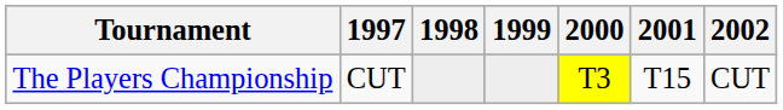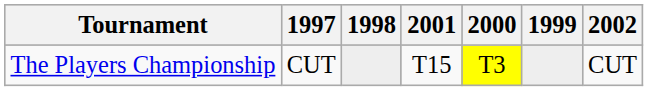columns swapped: 1999 <-> 2001
